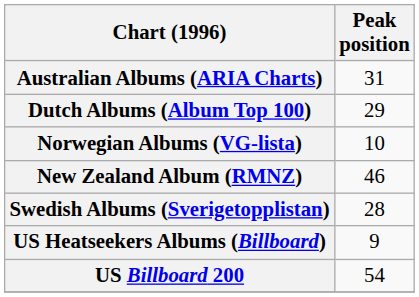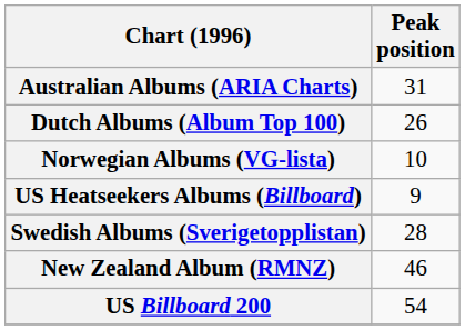Dutch Albums (Album Top 100) | Peak position: 29 -> 26
rows swapped: New Zealand Album (RMNZ) <-> US Heatseekers Albums (Billboard)
